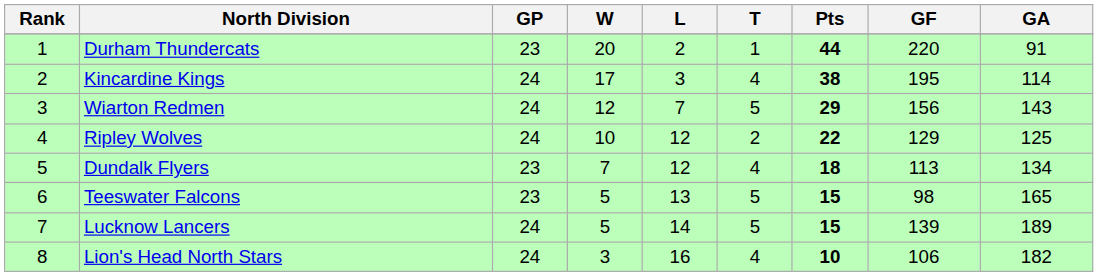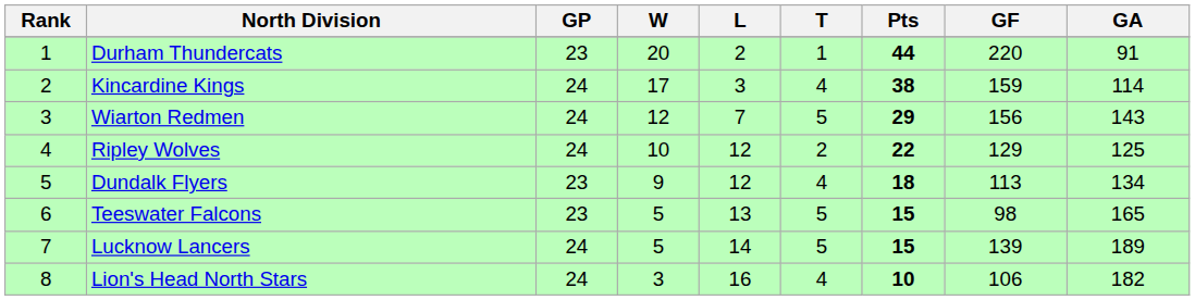Kincardine Kings | GF: 195 -> 159
Dundalk Flyers | W: 7 -> 9
